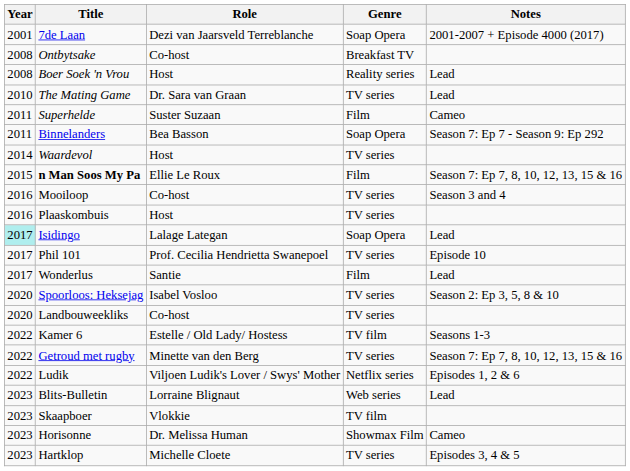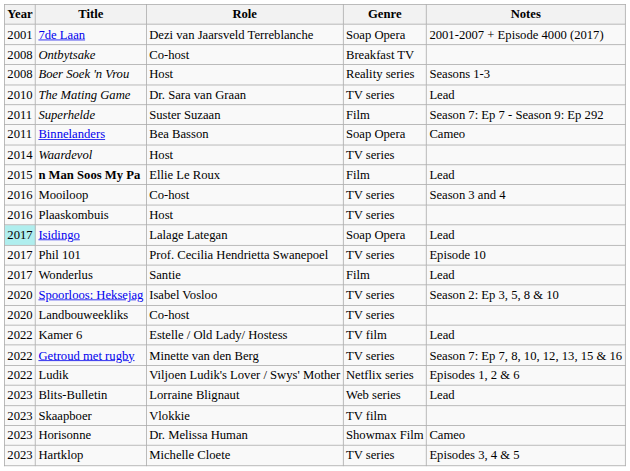Boer Soek 'n Vrou | Notes: Lead -> Seasons 1-3
Superhelde | Notes: Cameo -> Season 7: Ep 7 - Season 9: Ep 292
Binnelanders | Notes: Season 7: Ep 7 - Season 9: Ep 292 -> Cameo
n Man Soos My Pa | Notes: Season 7: Ep 7, 8, 10, 12, 13, 15 & 16 -> Lead
Kamer 6 | Notes: Seasons 1-3 -> Lead
